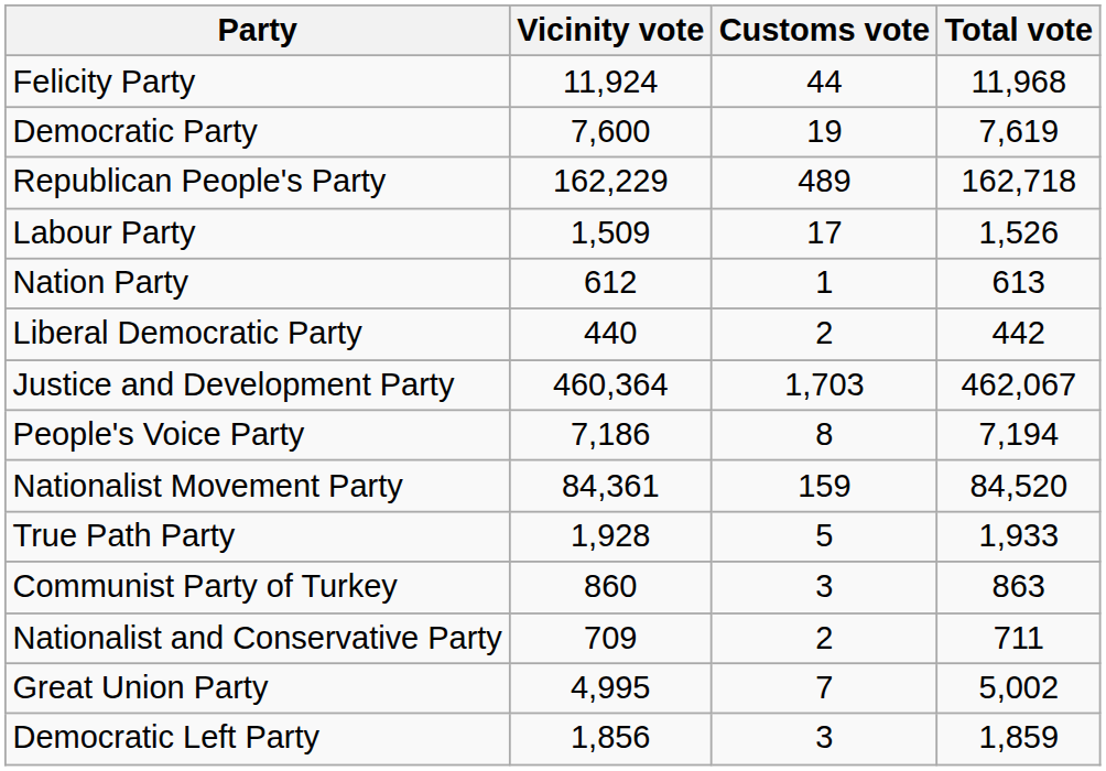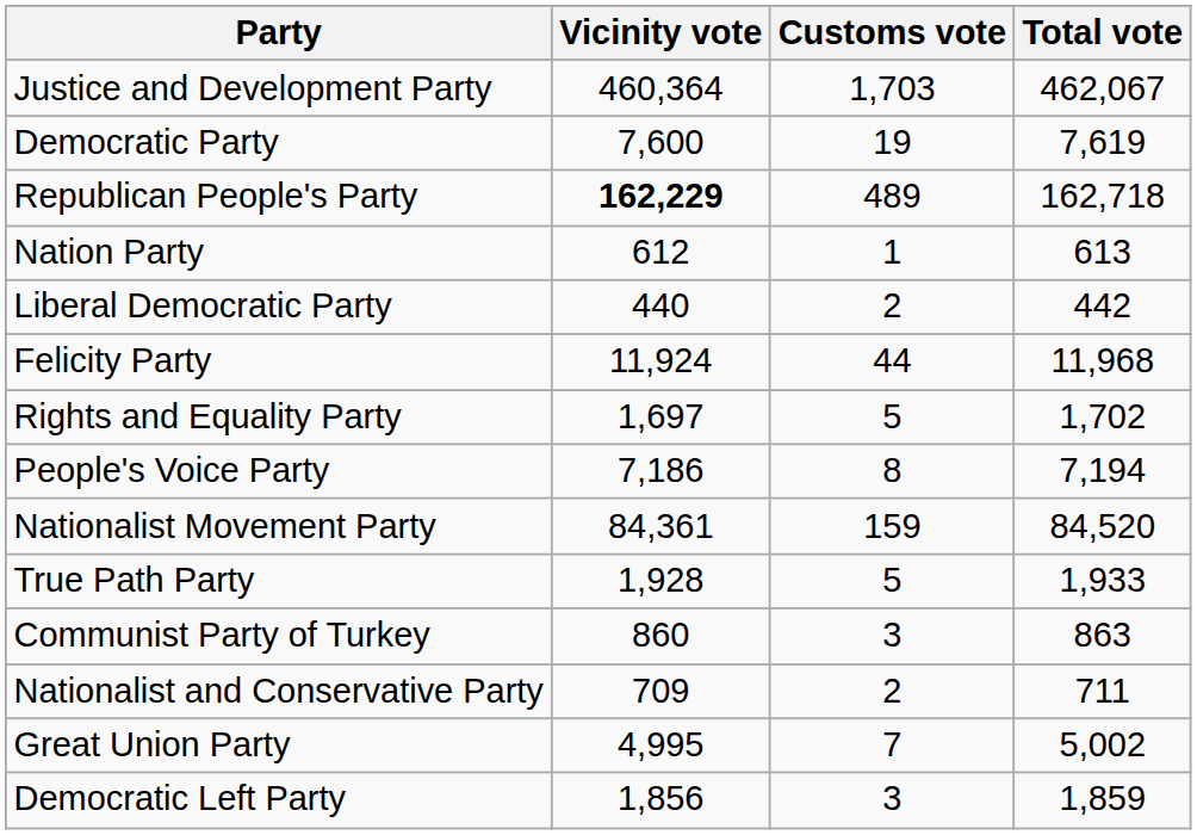rows swapped: Justice and Development Party <-> Felicity Party
Republican People's Party | Vicinity vote: normal -> bold
- row: Labour Party | 1,509 | 17 | 1,526
+ row: Rights and Equality Party | 1,697 | 5 | 1,702
